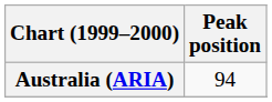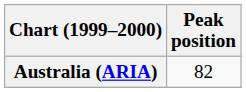Australia (ARIA) | Peak position: 94 -> 82
